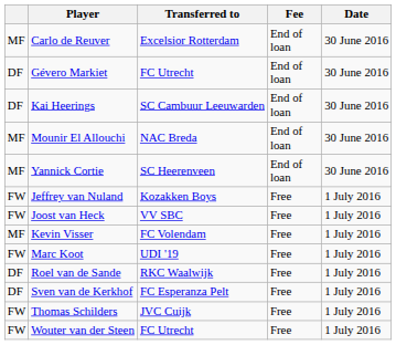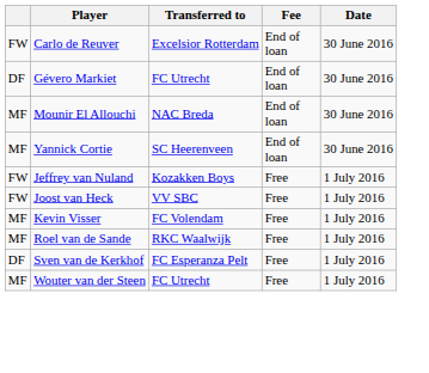Carlo de Reuver | column 1: MF -> FW
- row: DF | Kai Heerings | SC Cambuur Leeuwarden | End of loan | 30 June 2016
- row: FW | Marc Koot | UDI '19 | Free | 1 July 2016
Roel van de Sande | column 1: DF -> MF
- row: FW | Thomas Schilders | JVC Cuijk | Free | 1 July 2016
Wouter van der Steen | column 1: FW -> MF
